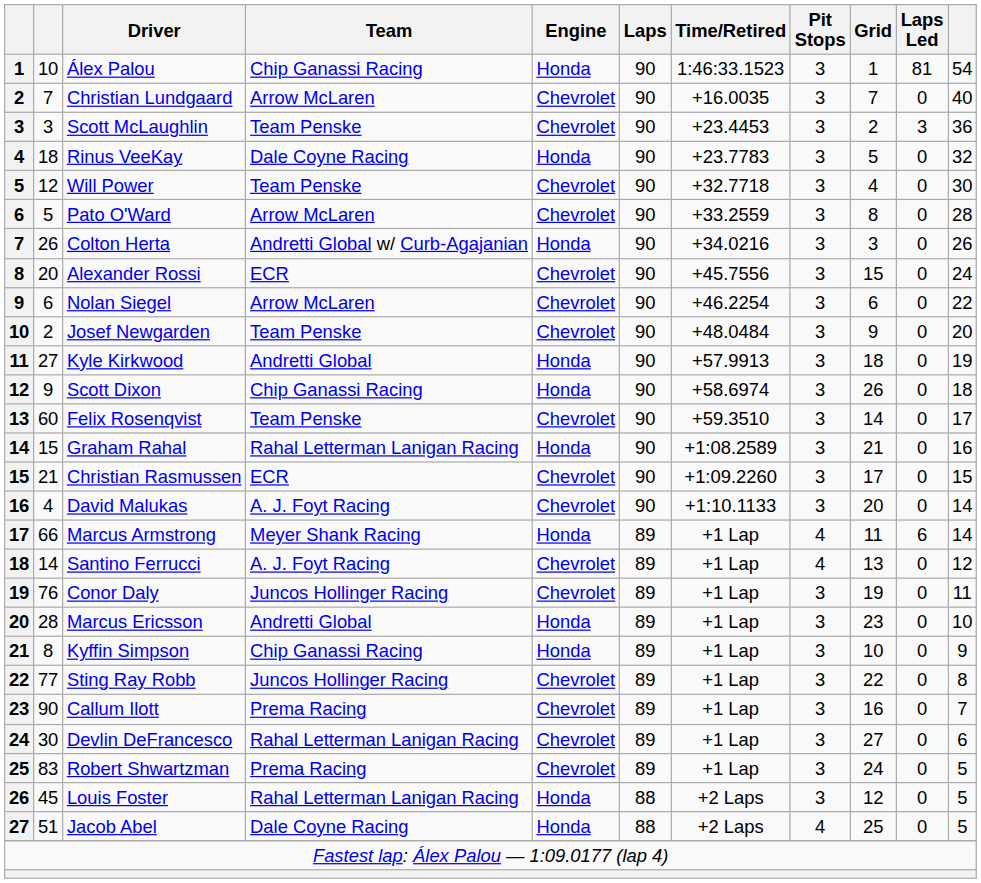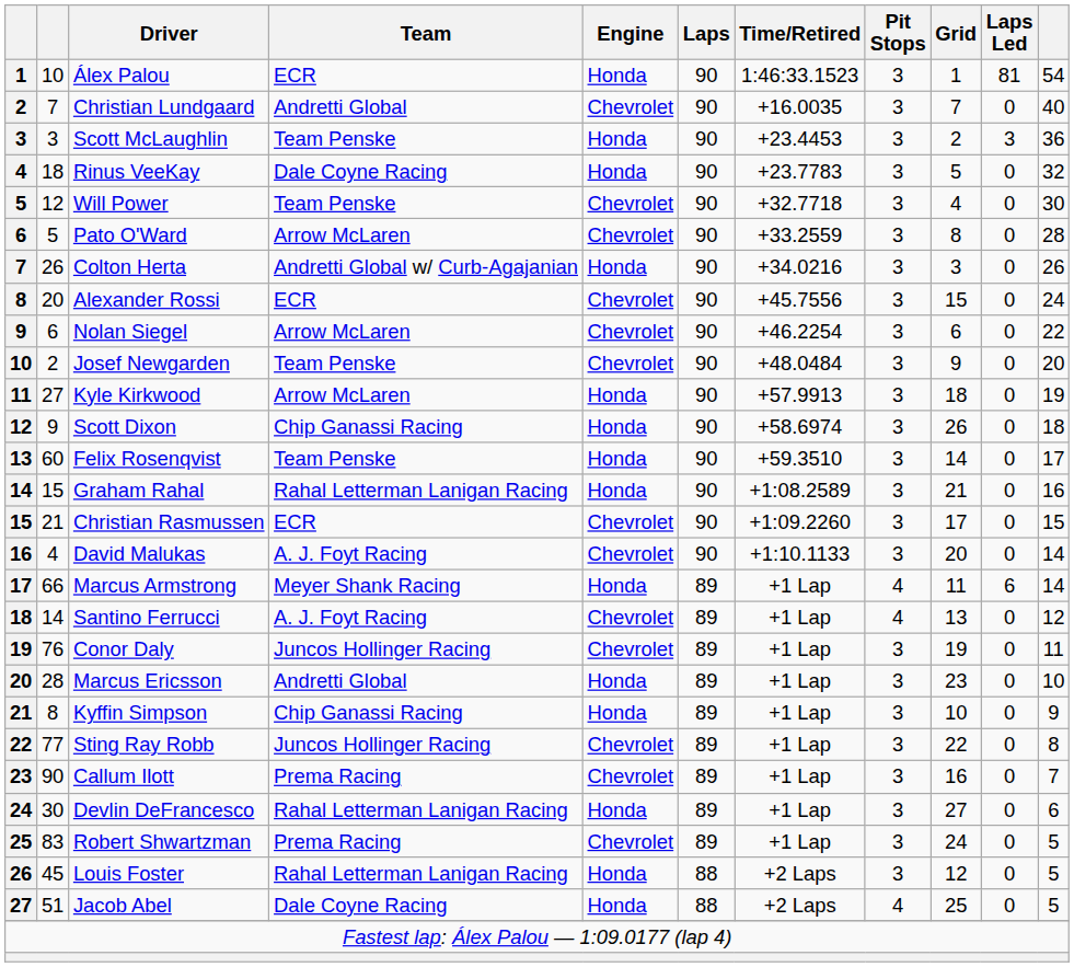Álex Palou | Team: Chip Ganassi Racing -> ECR
Christian Lundgaard | Team: Arrow McLaren -> Andretti Global
Scott McLaughlin | Engine: Chevrolet -> Honda
Kyle Kirkwood | Team: Andretti Global -> Arrow McLaren
Felix Rosenqvist | Engine: Chevrolet -> Honda
Devlin DeFrancesco | Engine: Chevrolet -> Honda
